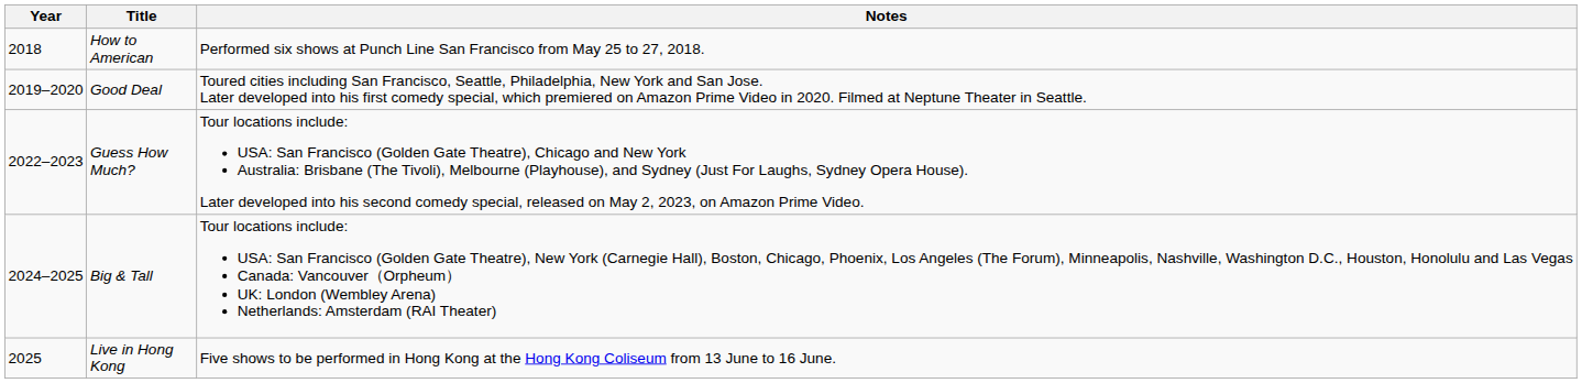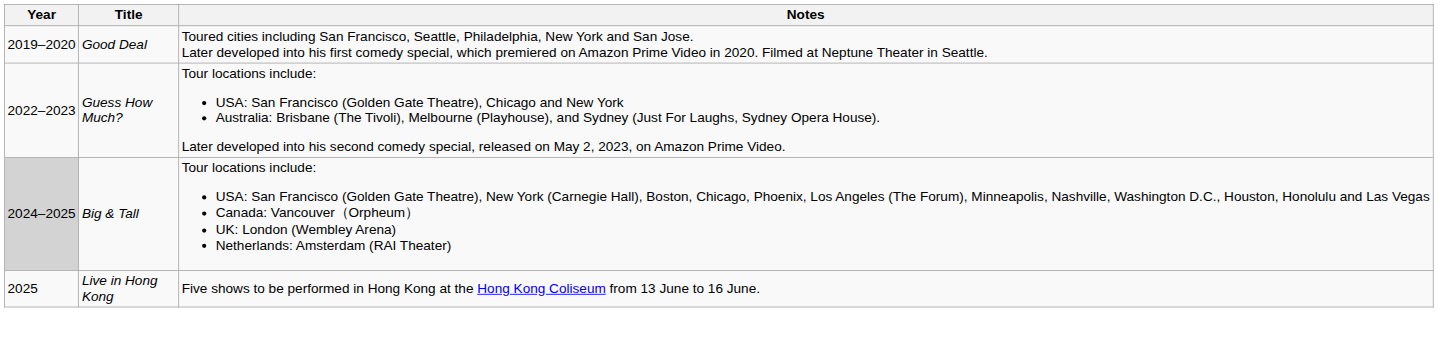- row: 2018 | How to American | Performed six shows at Punch Line San Francisco from May 25 to 27, 2018.
Big & Tall | Year: no background -> lightgrey background
